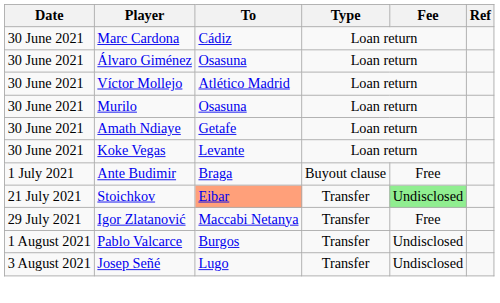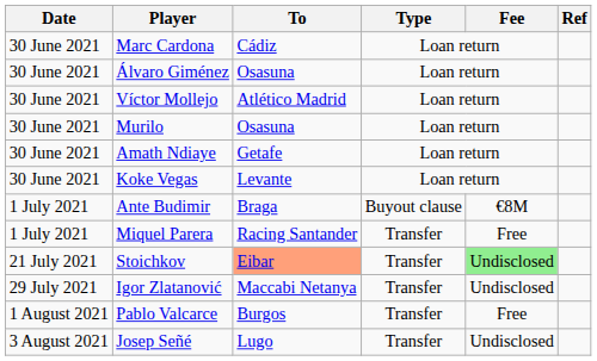Ante Budimir | Fee: Free -> €8M
+ row: 1 July 2021 | Miquel Parera | Racing Santander | Transfer | Free
Igor Zlatanović | Fee: Free -> Undisclosed
Pablo Valcarce | Fee: Undisclosed -> Free
